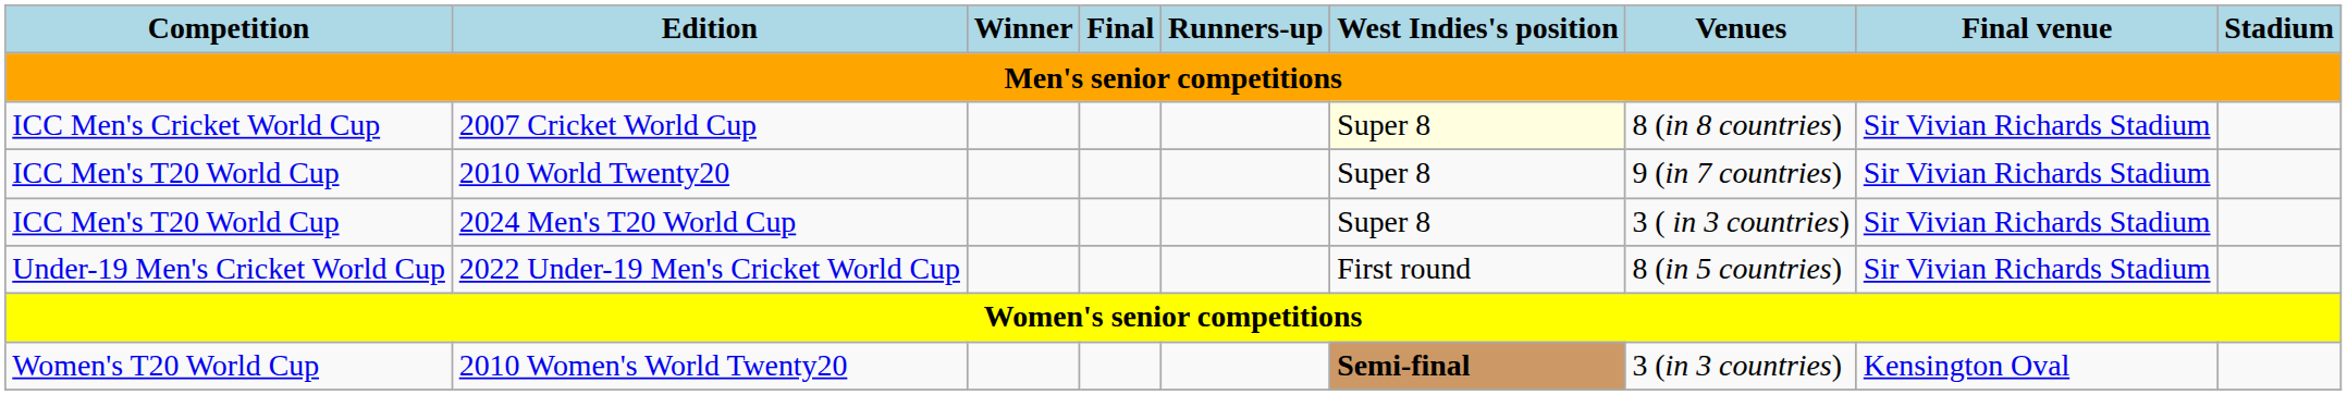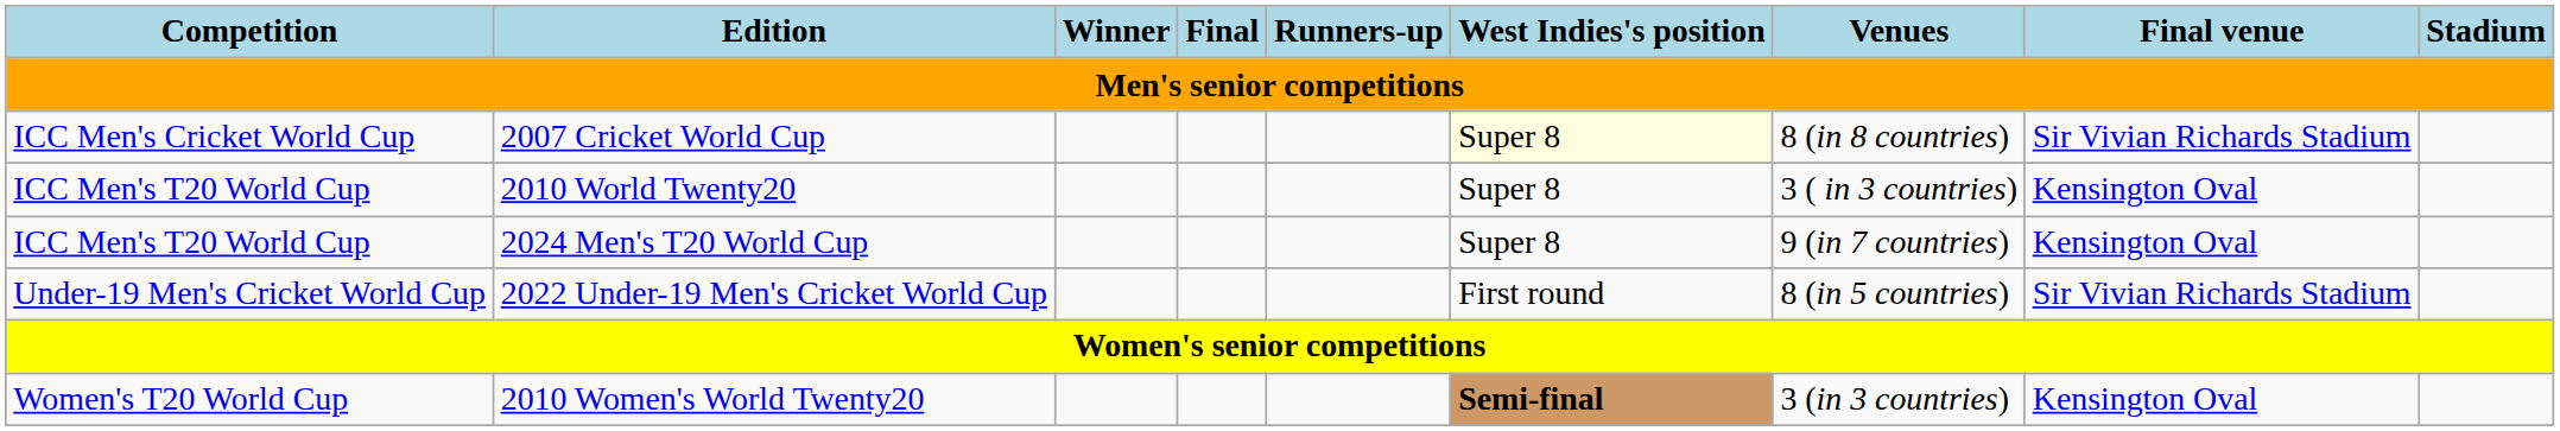2010 World Twenty20 | Venues: 9 (in 7 countries) -> 3 ( in 3 countries)
2010 World Twenty20 | Final venue: Sir Vivian Richards Stadium -> Kensington Oval
2024 Men's T20 World Cup | Venues: 3 ( in 3 countries) -> 9 (in 7 countries)
2024 Men's T20 World Cup | Final venue: Sir Vivian Richards Stadium -> Kensington Oval
